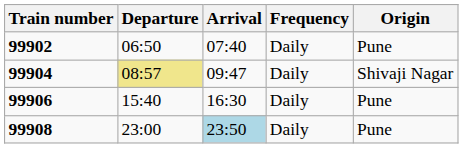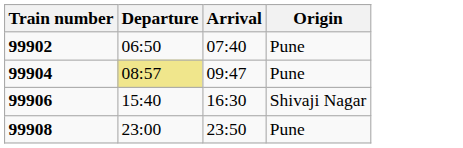- column: Frequency | Daily | Daily | Daily | Daily
99904 | Origin: Shivaji Nagar -> Pune
99906 | Origin: Pune -> Shivaji Nagar
99908 | Arrival: lightblue background -> no background
